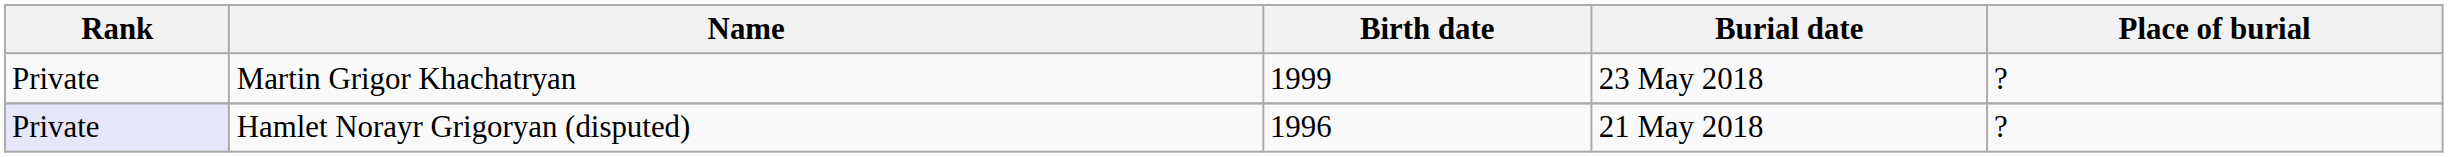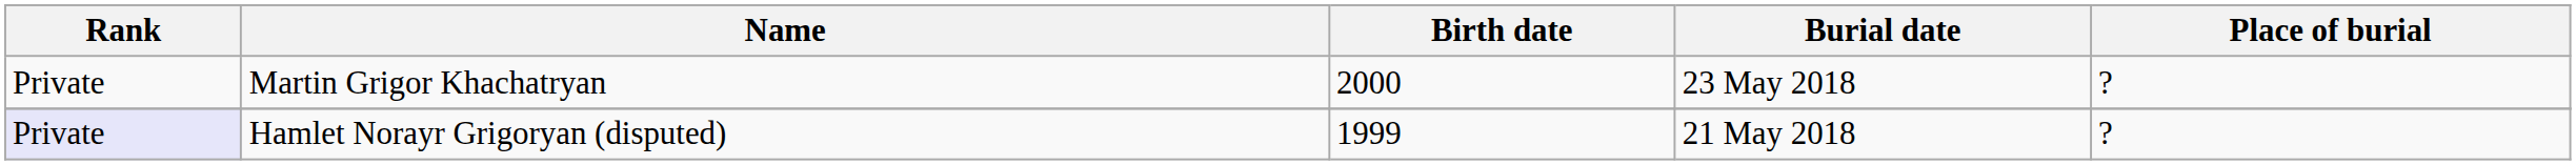Martin Grigor Khachatryan | Birth date: 1999 -> 2000
Hamlet Norayr Grigoryan (disputed) | Birth date: 1996 -> 1999
